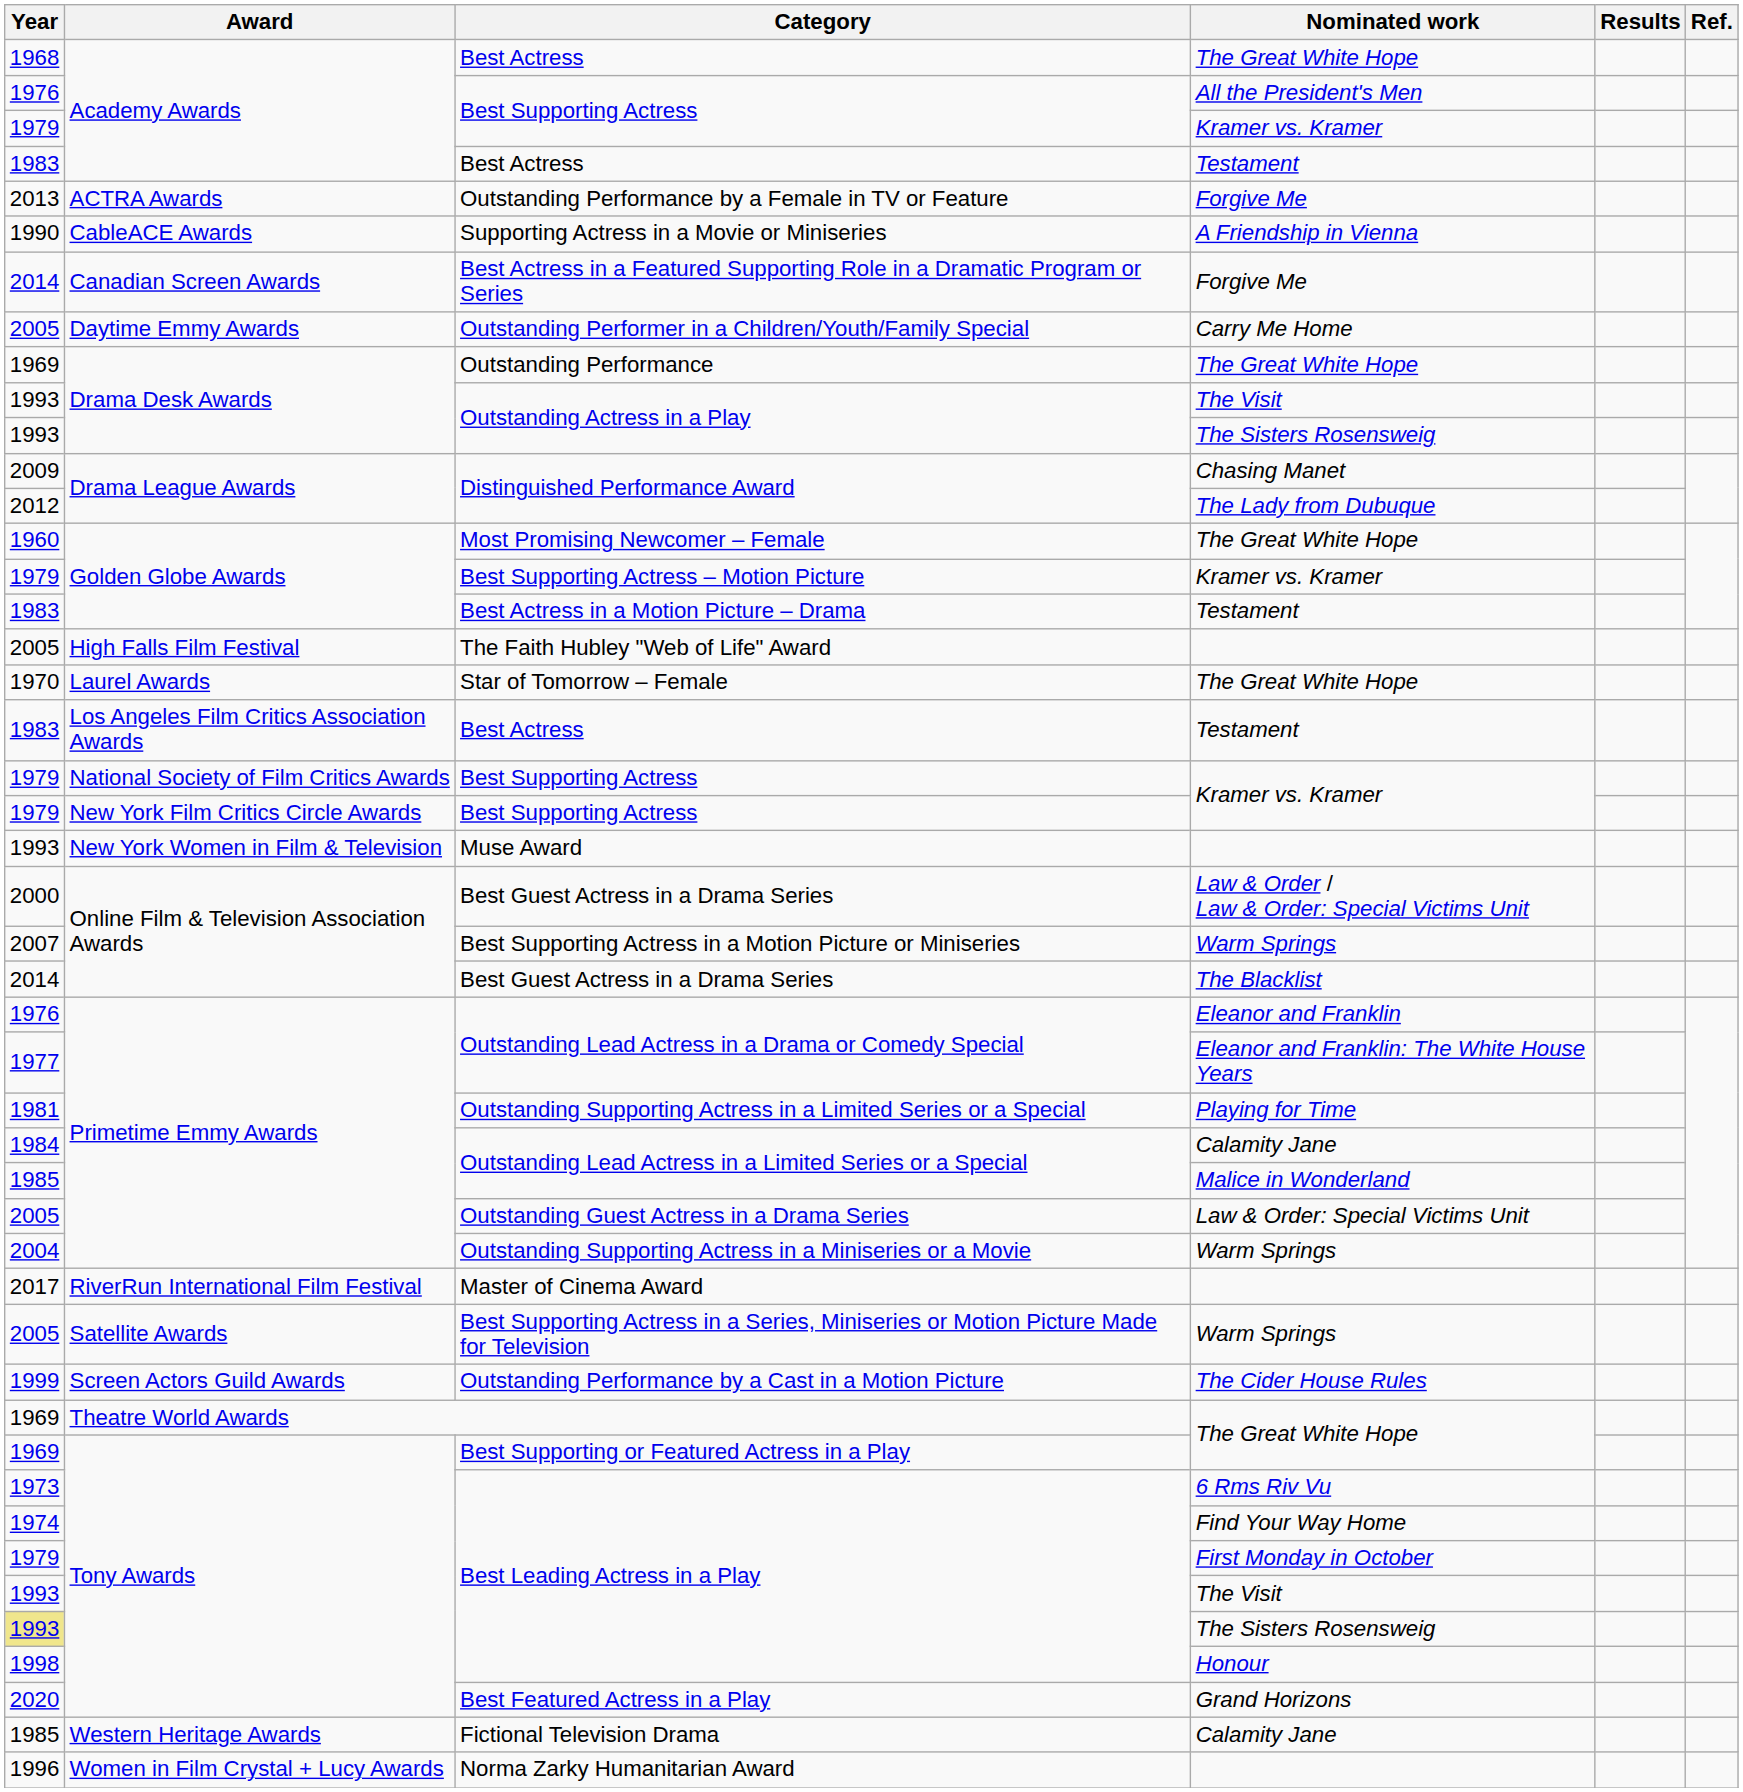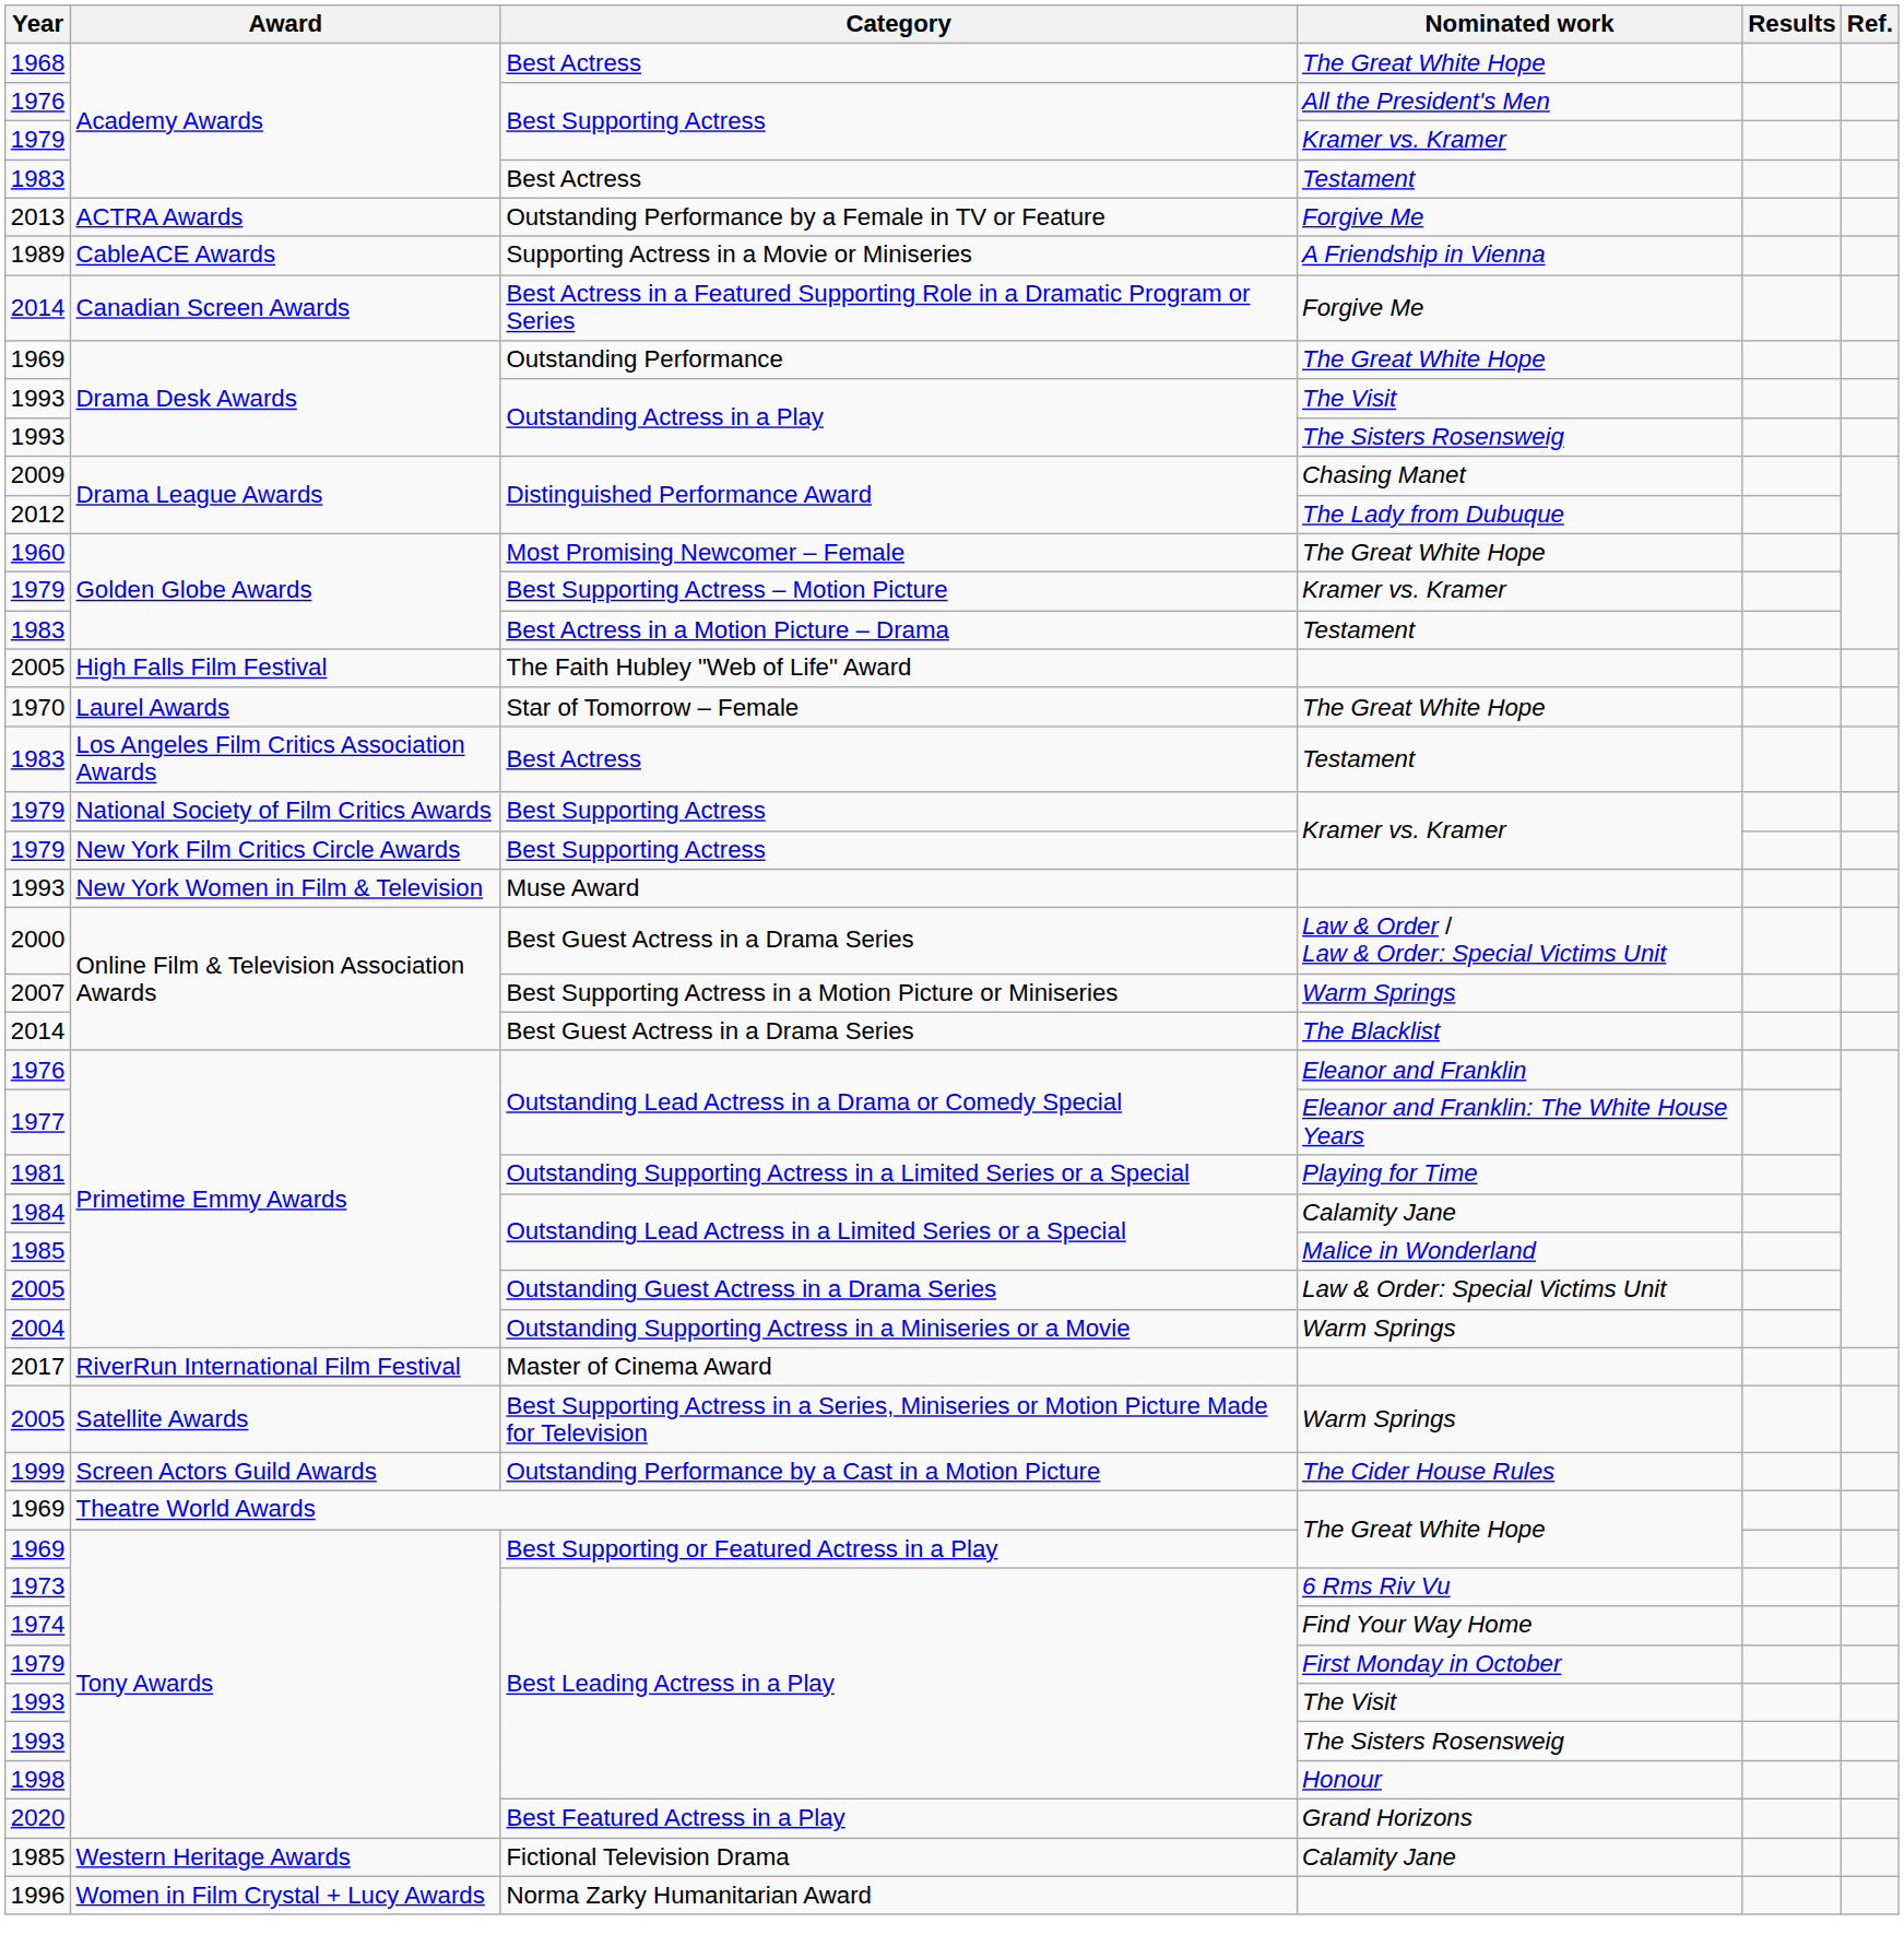Supporting Actress in a Movie or Miniseries | Year: 1990 -> 1989
- row: 2005 | Daytime Emmy Awards | Outstanding Performer in a Children/Youth/Family Special | Carry Me Home
Best Leading Actress in a Play / The Sisters Rosensweig | Year: khaki background -> no background
